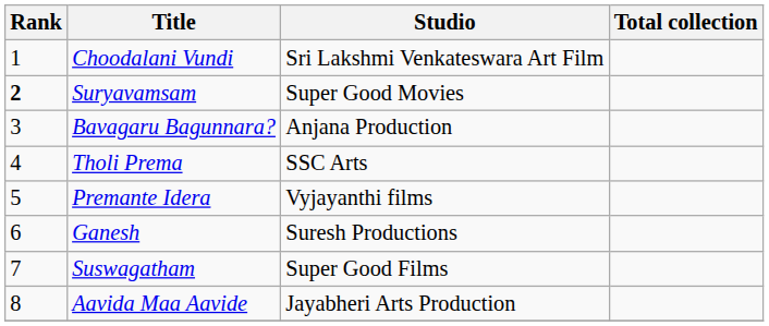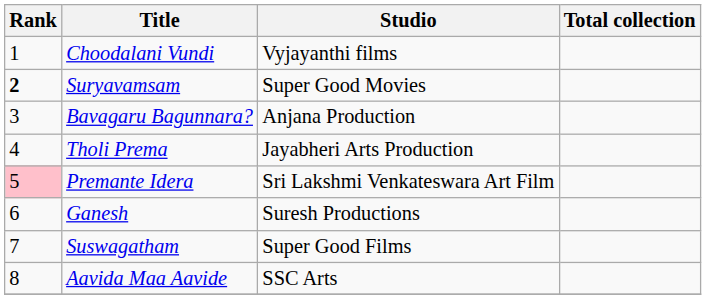Choodalani Vundi | Studio: Sri Lakshmi Venkateswara Art Film -> Vyjayanthi films
Tholi Prema | Studio: SSC Arts -> Jayabheri Arts Production
Premante Idera | Rank: no background -> pink background
Premante Idera | Studio: Vyjayanthi films -> Sri Lakshmi Venkateswara Art Film
Aavida Maa Aavide | Studio: Jayabheri Arts Production -> SSC Arts
